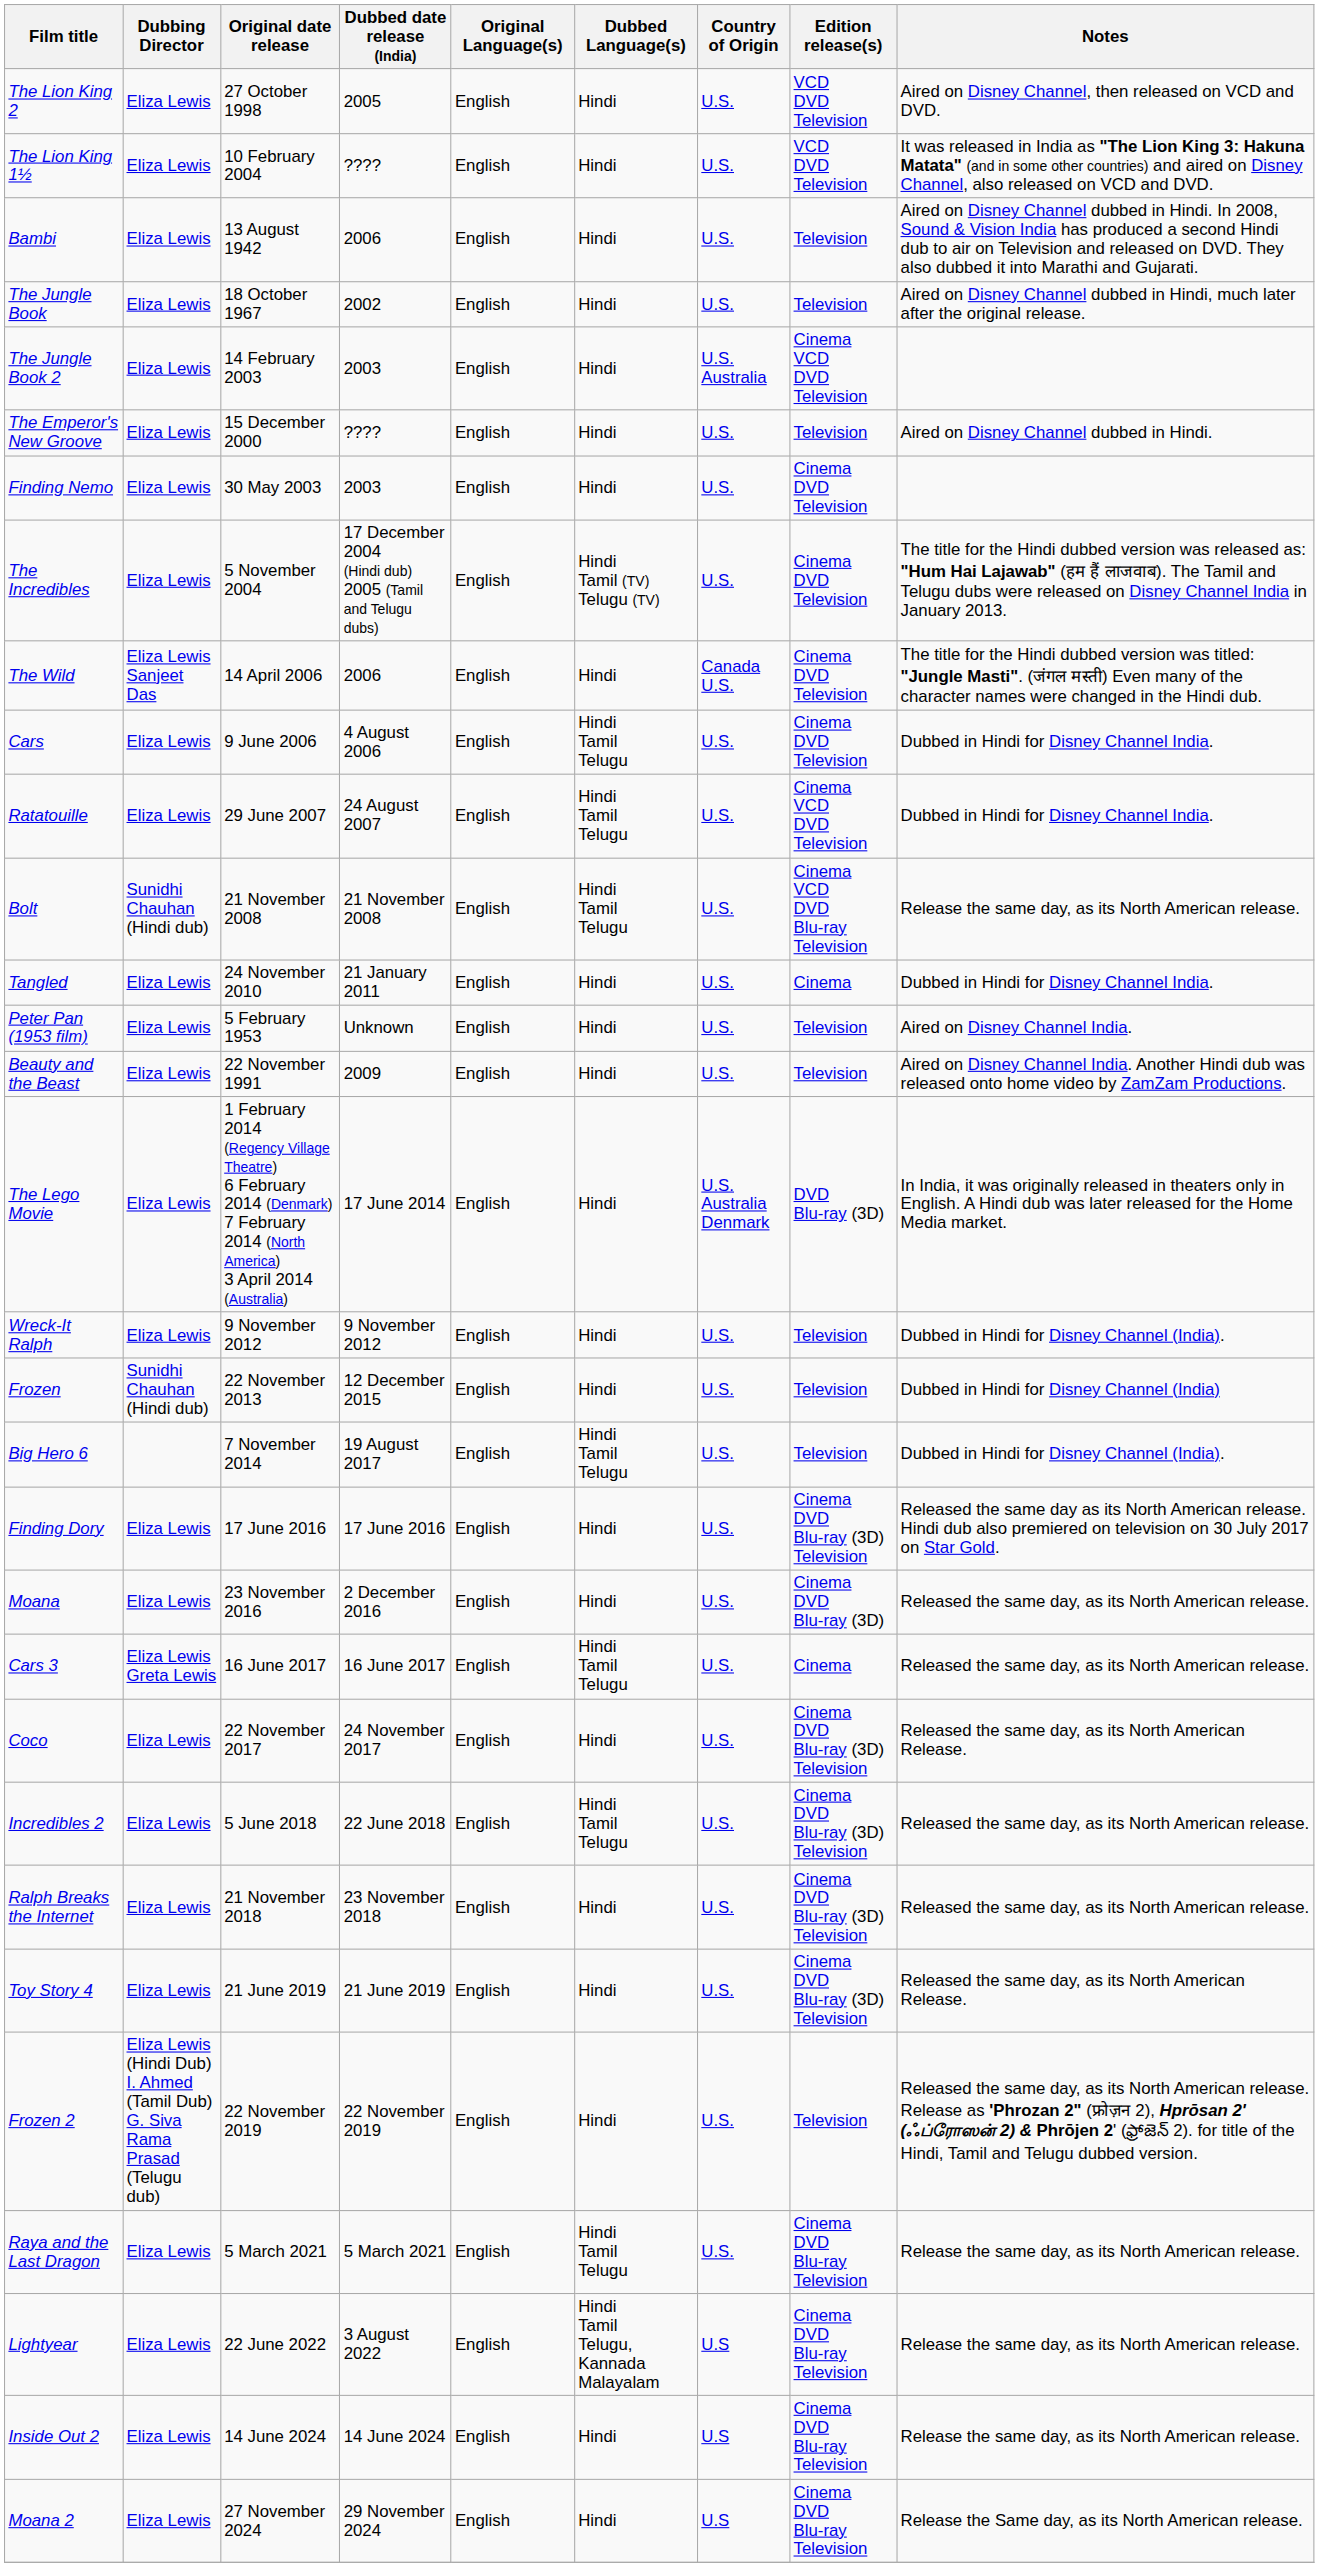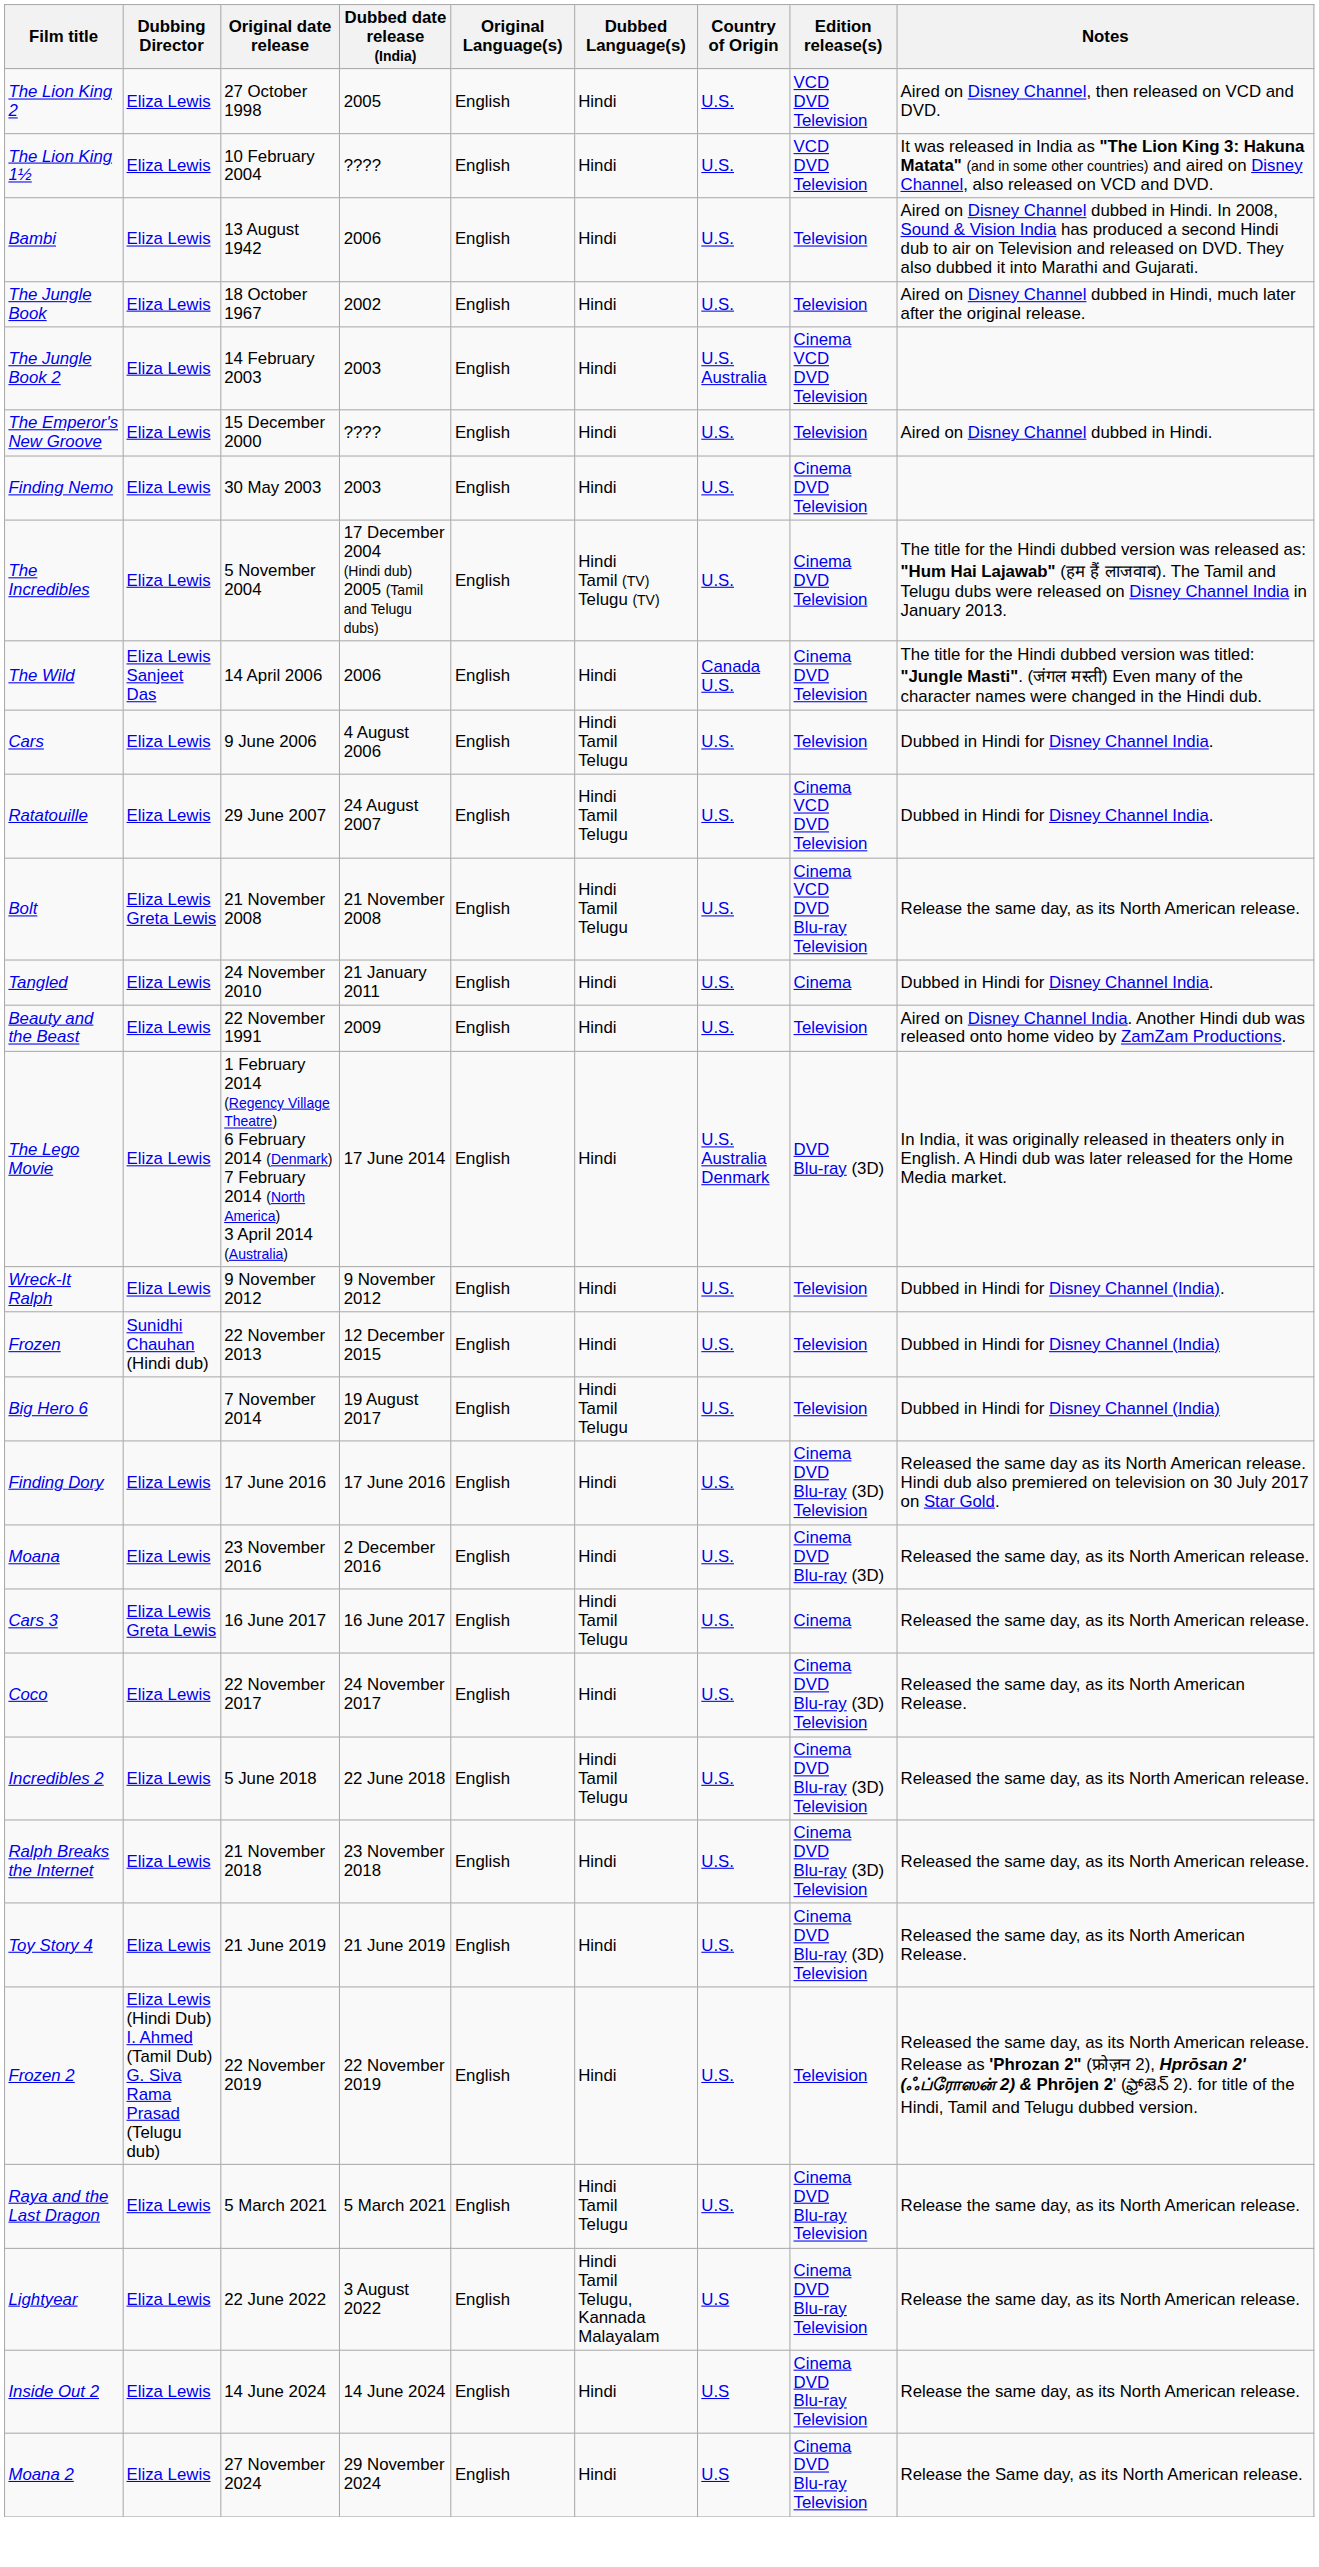Cars | Edition release(s): Cinema DVD Television -> Television
Bolt | Dubbing Director: Sunidhi Chauhan (Hindi dub) -> Eliza Lewis Greta Lewis
- row: Peter Pan (1953 film) | Eliza Lewis | 5 February 1953 | Unknown | English | Hindi | U.S. | Television | Aired on Disney Channel India.
Big Hero 6 | Notes: Dubbed in Hindi for Disney Channel (India). -> Dubbed in Hindi for Disney Channel (India)
